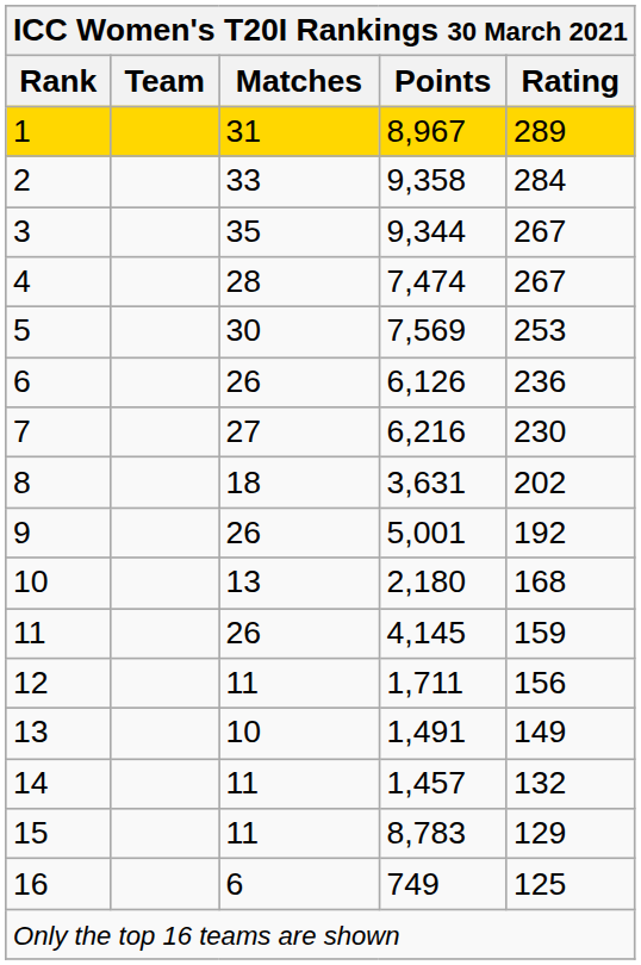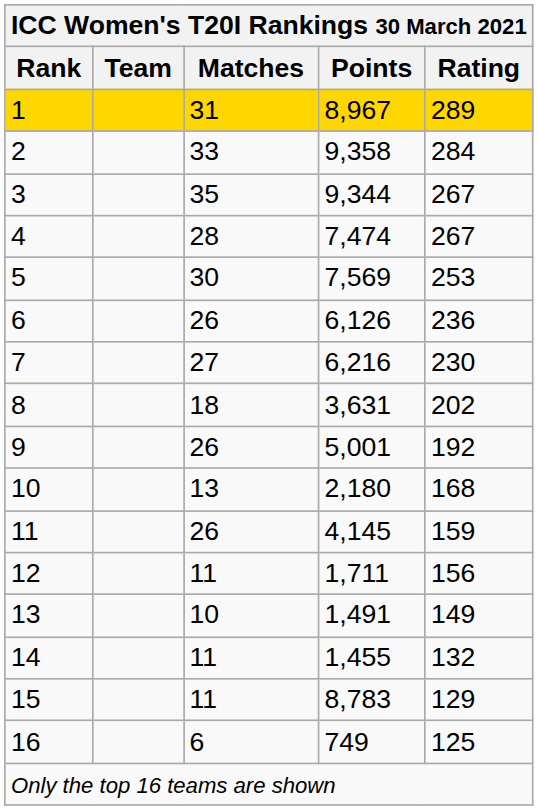14 | Points: 1,457 -> 1,455
